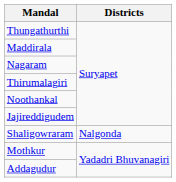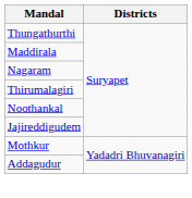- row: Shaligowraram | Nalgonda
